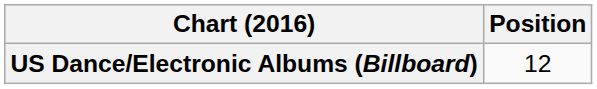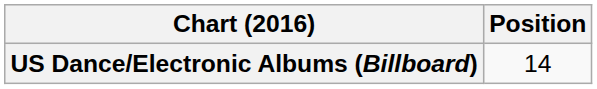US Dance/Electronic Albums (Billboard) | Position: 12 -> 14
